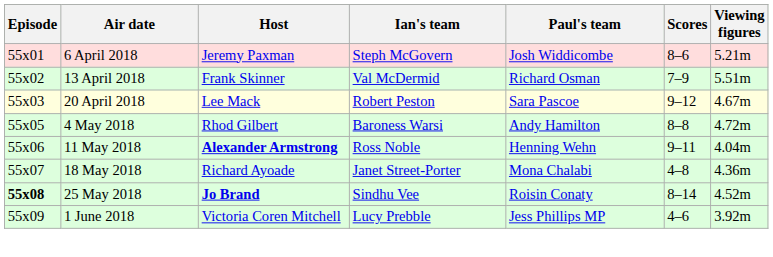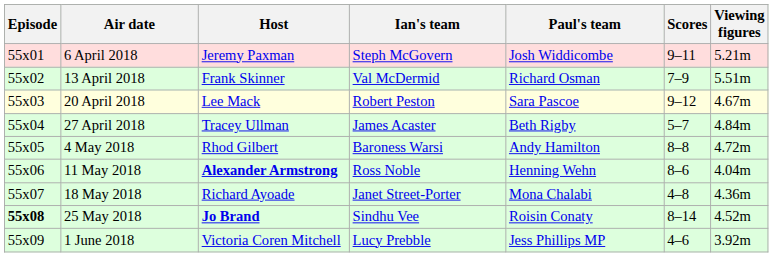6 April 2018 | Scores: 8–6 -> 9–11
+ row: 55x04 | 27 April 2018 | Tracey Ullman | James Acaster | Beth Rigby | 5–7 | 4.84m
11 May 2018 | Scores: 9–11 -> 8–6
